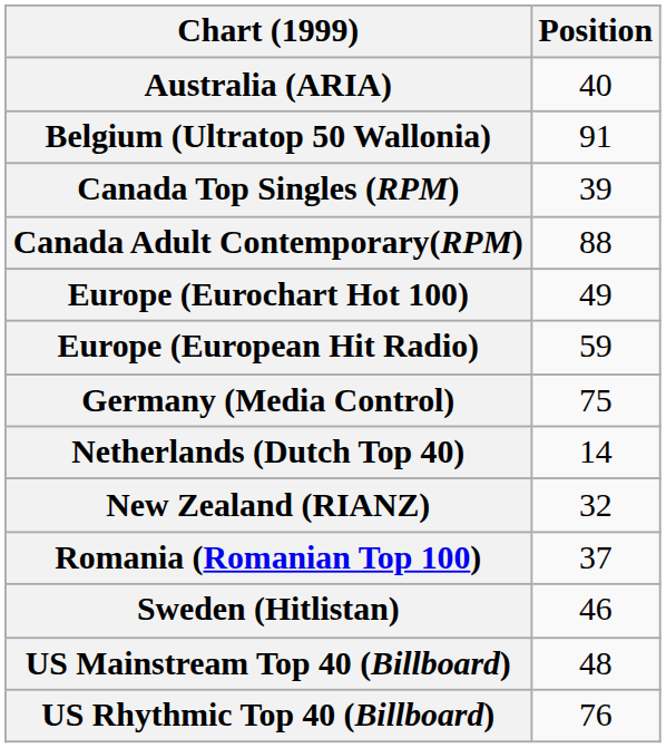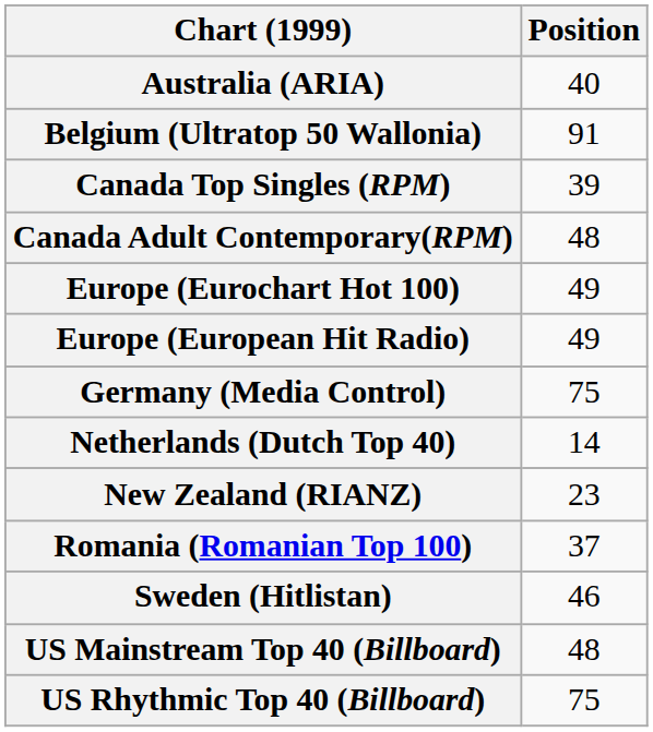Canada Adult Contemporary(RPM) | Position: 88 -> 48
Europe (European Hit Radio) | Position: 59 -> 49
New Zealand (RIANZ) | Position: 32 -> 23
US Rhythmic Top 40 (Billboard) | Position: 76 -> 75
